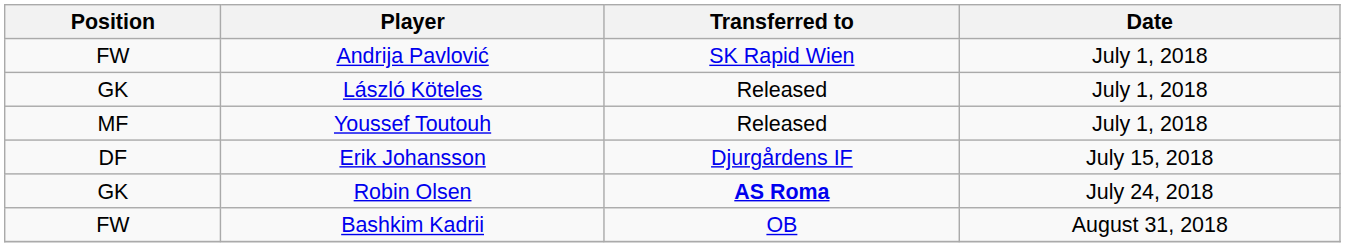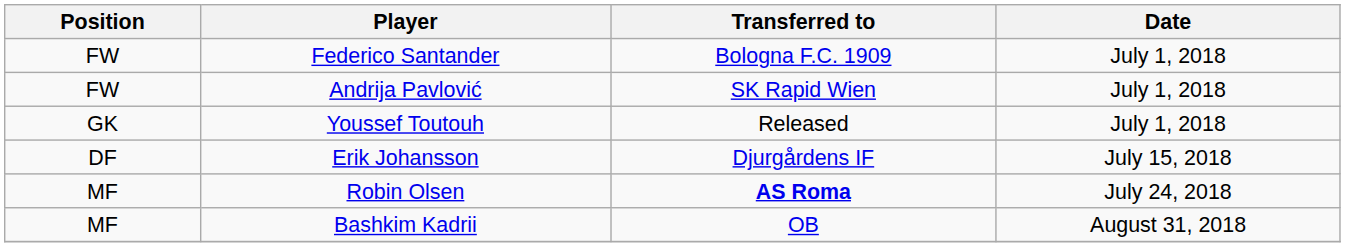+ row: FW | Federico Santander | Bologna F.C. 1909 | July 1, 2018
- row: GK | László Köteles | Released | July 1, 2018
Youssef Toutouh | Position: MF -> GK
Robin Olsen | Position: GK -> MF
Bashkim Kadrii | Position: FW -> MF
